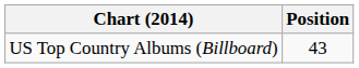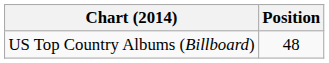US Top Country Albums (Billboard) | Position: 43 -> 48
